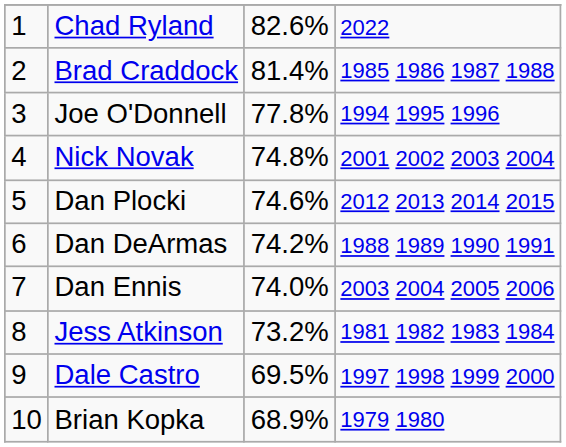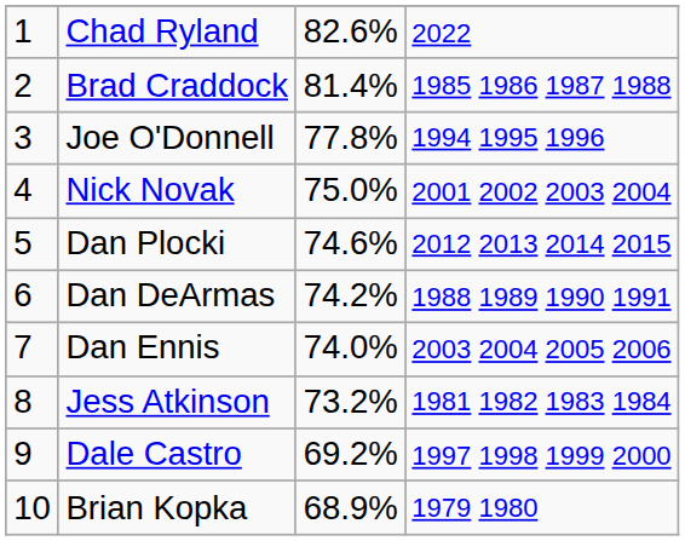Nick Novak | column 3: 74.8% -> 75.0%
Dale Castro | column 3: 69.5% -> 69.2%
